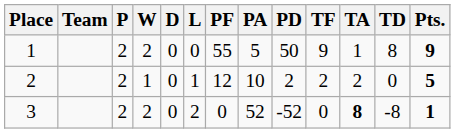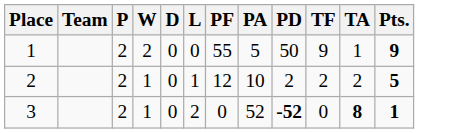- column: TD | 8 | 0 | -8
3 | W: 2 -> 1
3 | PD: normal -> bold
